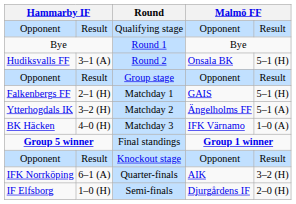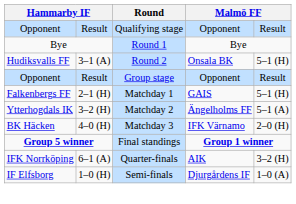Matchday 3 | column 5: 1–0 (A) -> 2–0 (H)
- row: Opponent | Result | Knockout stage | Opponent | Result
Semi-finals | column 5: 2–0 (H) -> 1–0 (A)
